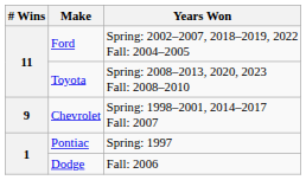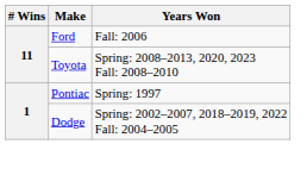Ford | Years Won: Spring: 2002–2007, 2018–2019, 2022 Fall: 2004–2005 -> Fall: 2006
- row: 9 | Chevrolet | Spring: 1998–2001, 2014–2017 Fall: 2007
Dodge | Years Won: Fall: 2006 -> Spring: 2002–2007, 2018–2019, 2022 Fall: 2004–2005
